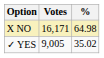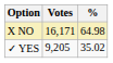✓ YES | Votes: 9,005 -> 9,205
